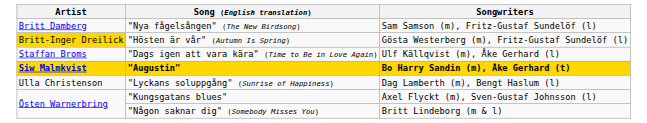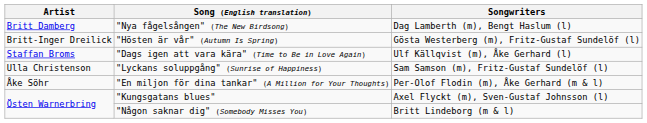"Nya fågelsången" (The New Birdsong) | Songwriters: Sam Samson (m), Fritz-Gustaf Sundelöf (l) -> Dag Lamberth (m), Bengt Haslum (l)
"Hösten är vår" (Autumn Is Spring) | Artist: gold background -> no background
- row: Siw Malmkvist | "Augustin" | Bo Harry Sandin (m), Åke Gerhard (t)
"Lyckans soluppgång" (Sunrise of Happiness) | Songwriters: Dag Lamberth (m), Bengt Haslum (l) -> Sam Samson (m), Fritz-Gustaf Sundelöf (l)
+ row: Åke Söhr | "En miljon för dina tankar" (A Million for Your Thoughts) | Per-Olof Flodin (m), Åke Gerhard (m & l)
